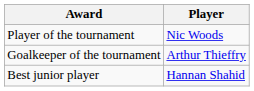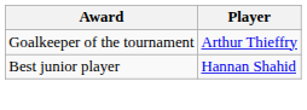- row: Player of the tournament | Nic Woods
